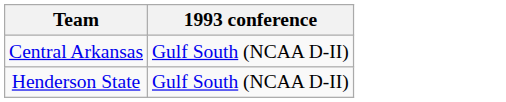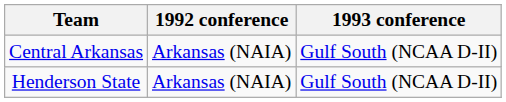+ column: 1992 conference | Arkansas (NAIA) | Arkansas (NAIA)
